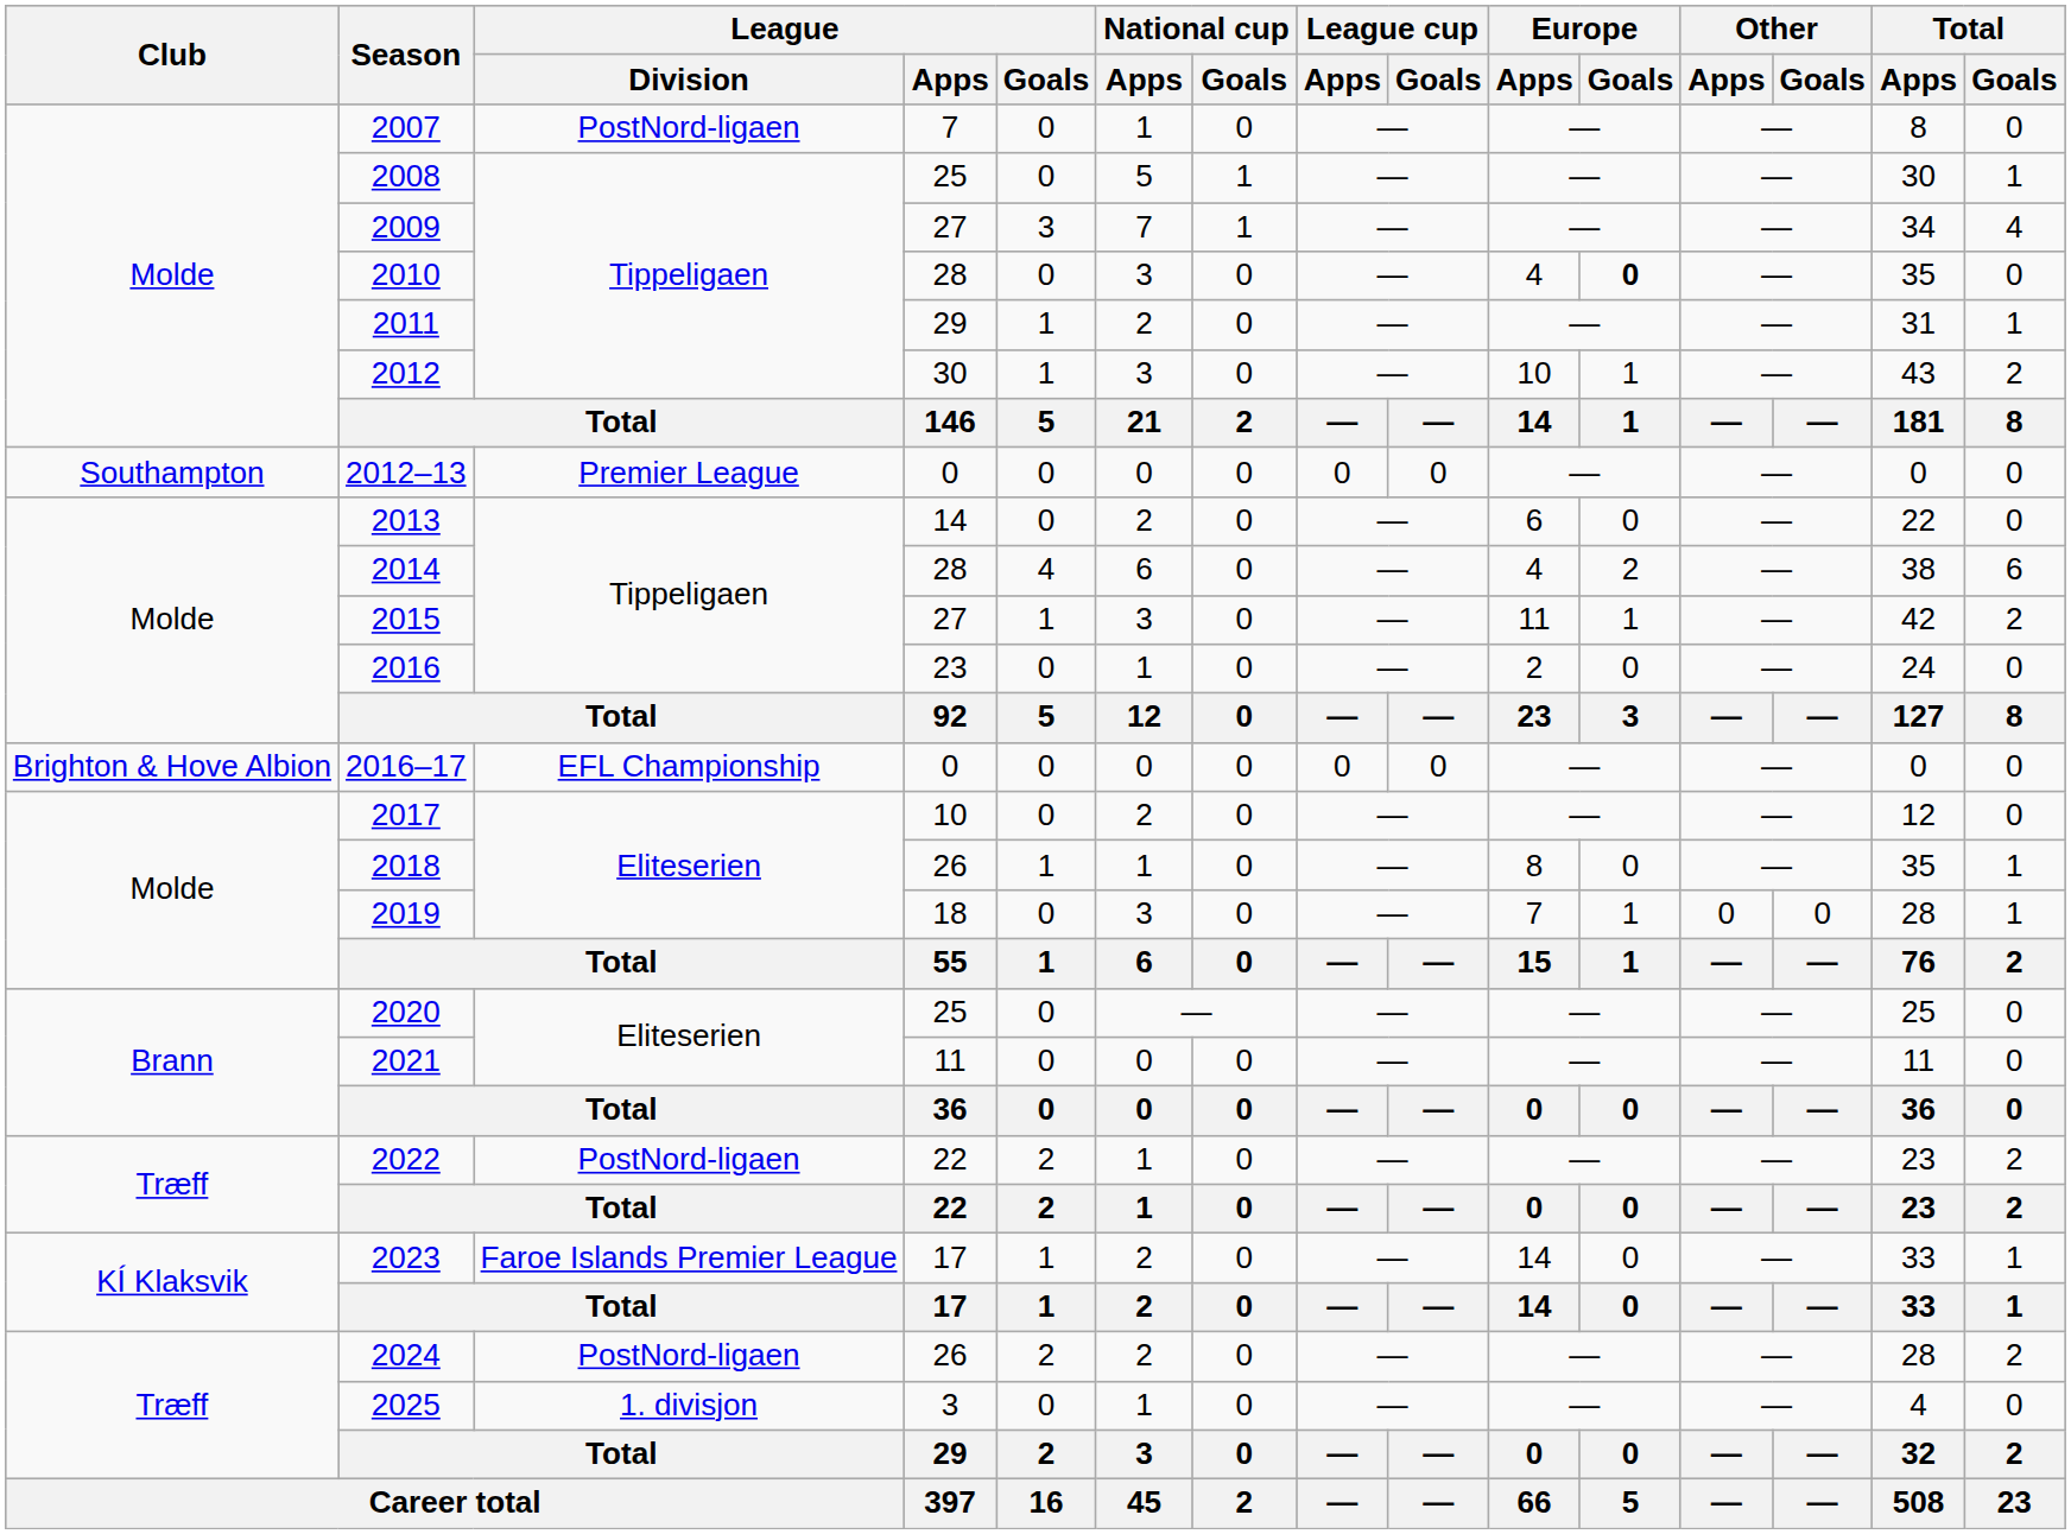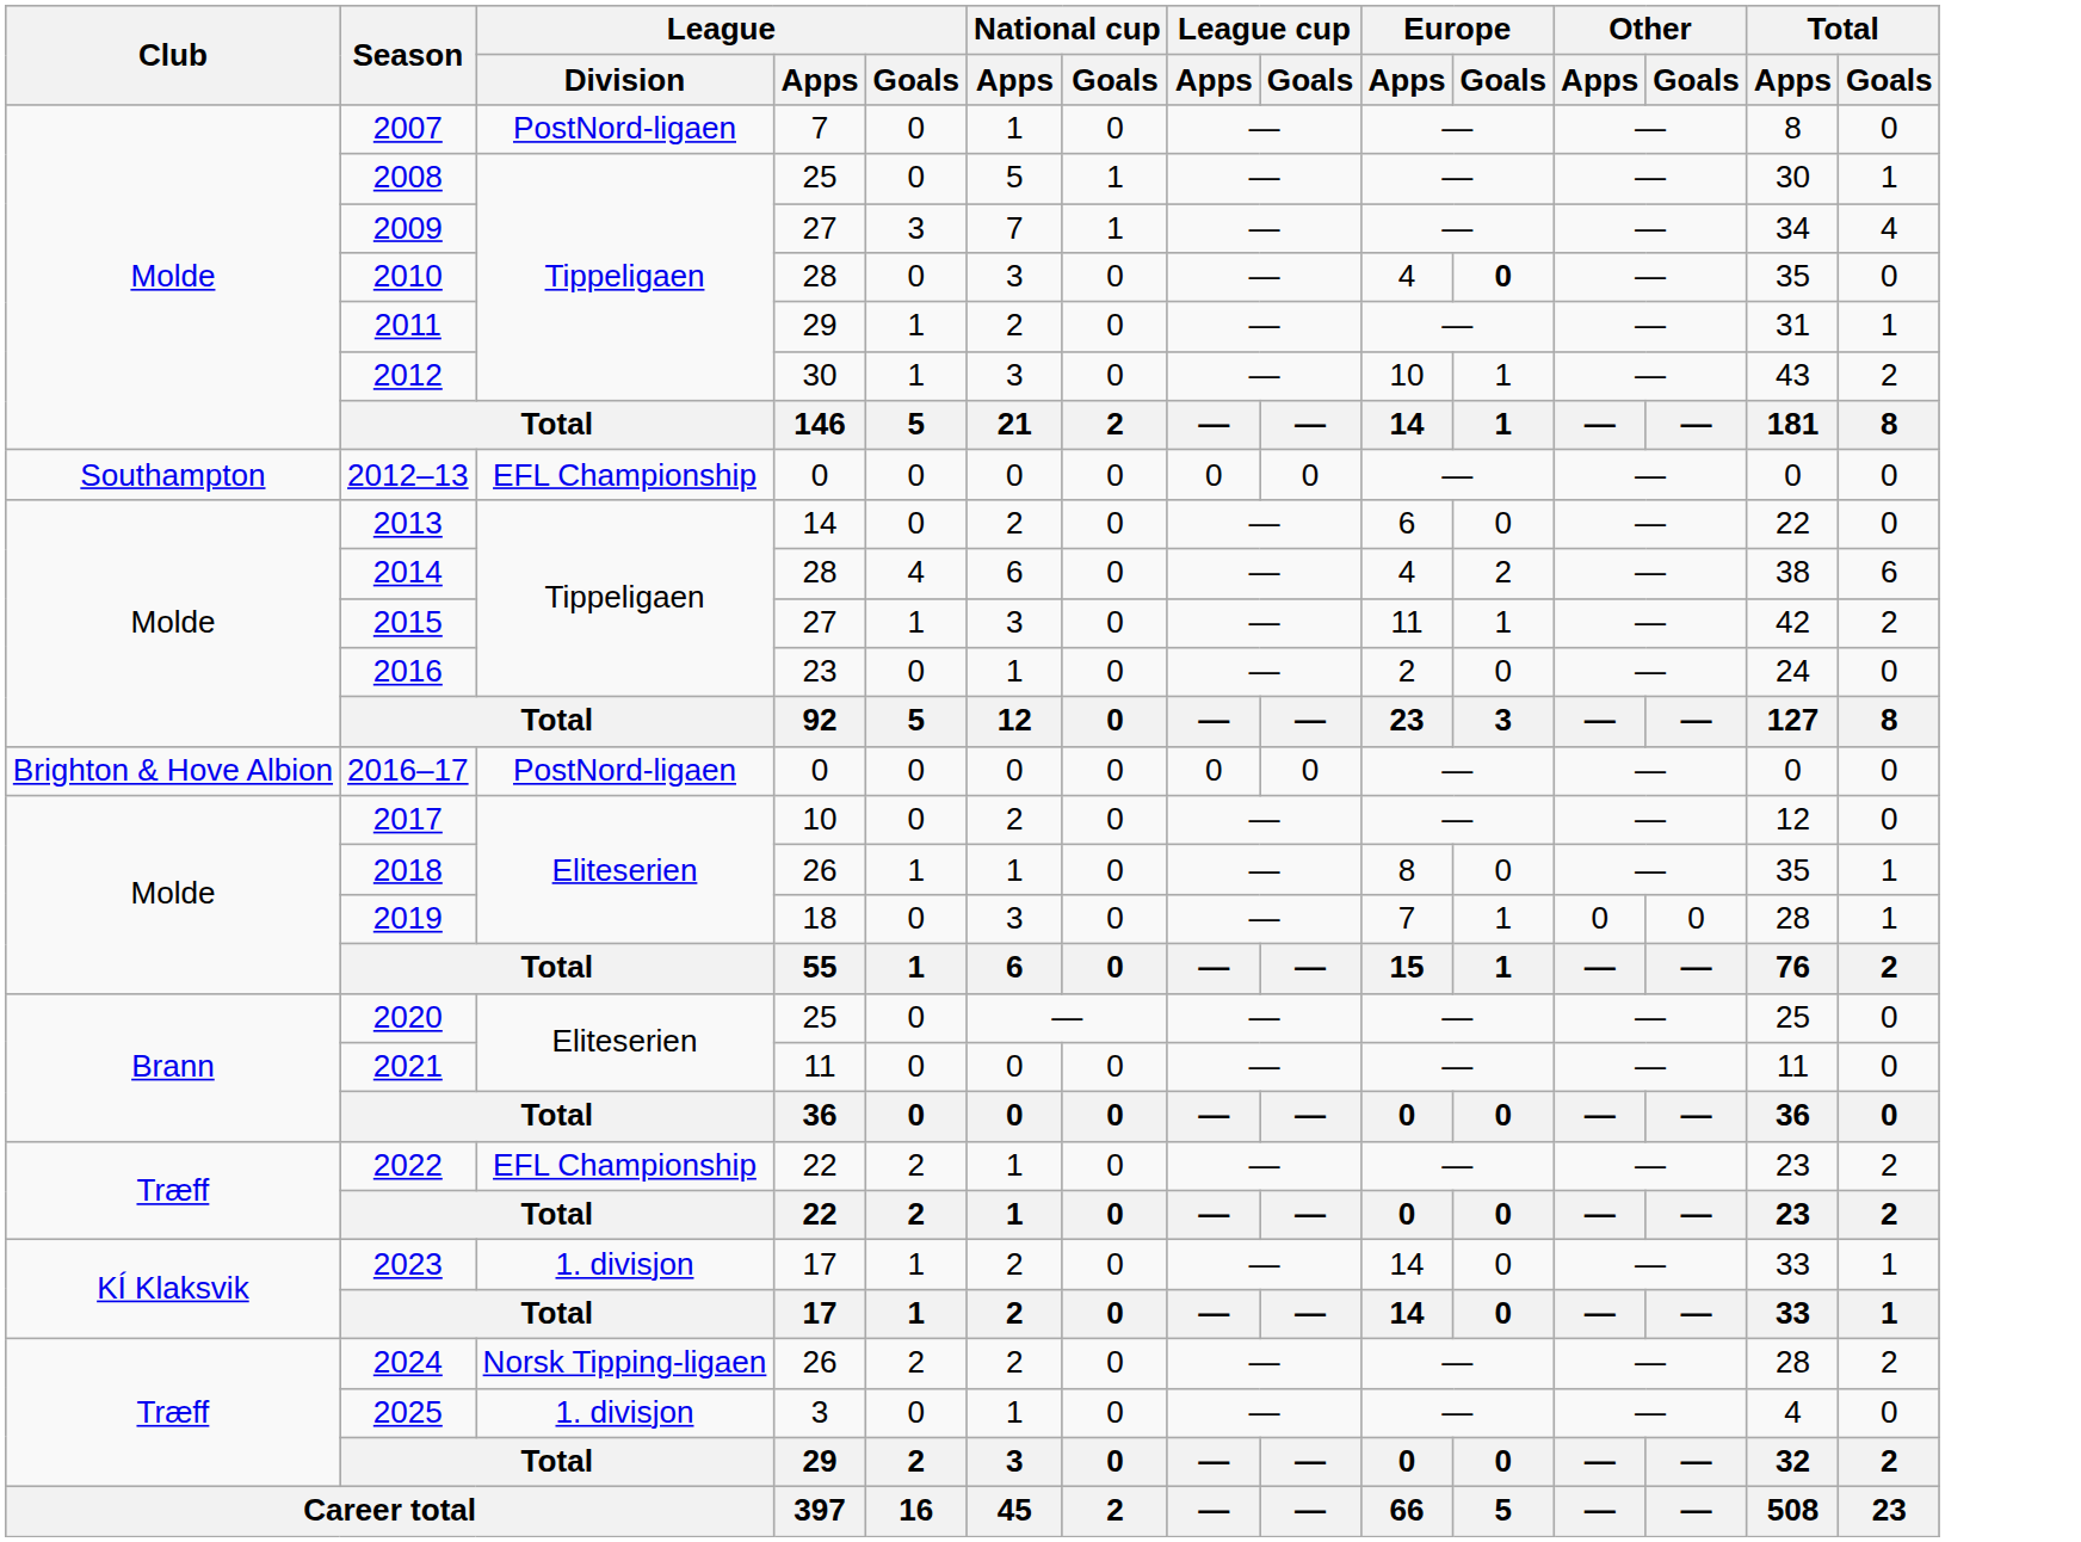2012–13 | League / Division: Premier League -> EFL Championship
2016–17 | League / Division: EFL Championship -> PostNord-ligaen
2022 | League / Division: PostNord-ligaen -> EFL Championship
2023 | League / Division: Faroe Islands Premier League -> 1. divisjon
2024 | League / Division: PostNord-ligaen -> Norsk Tipping-ligaen
